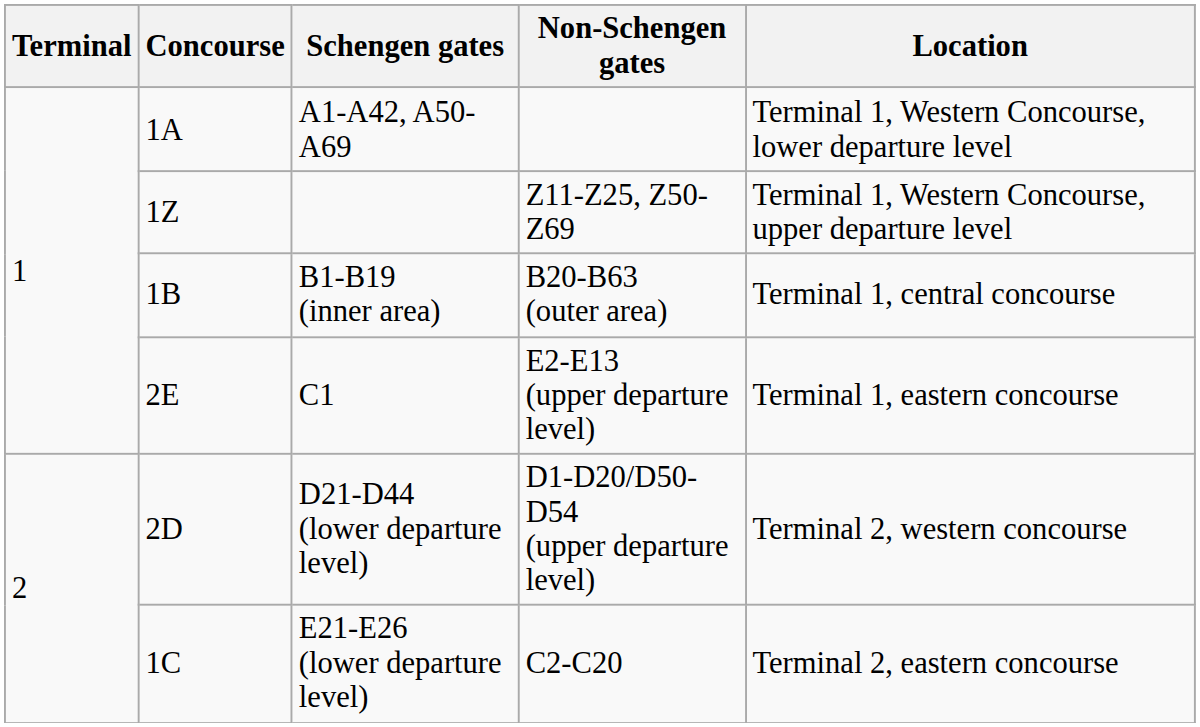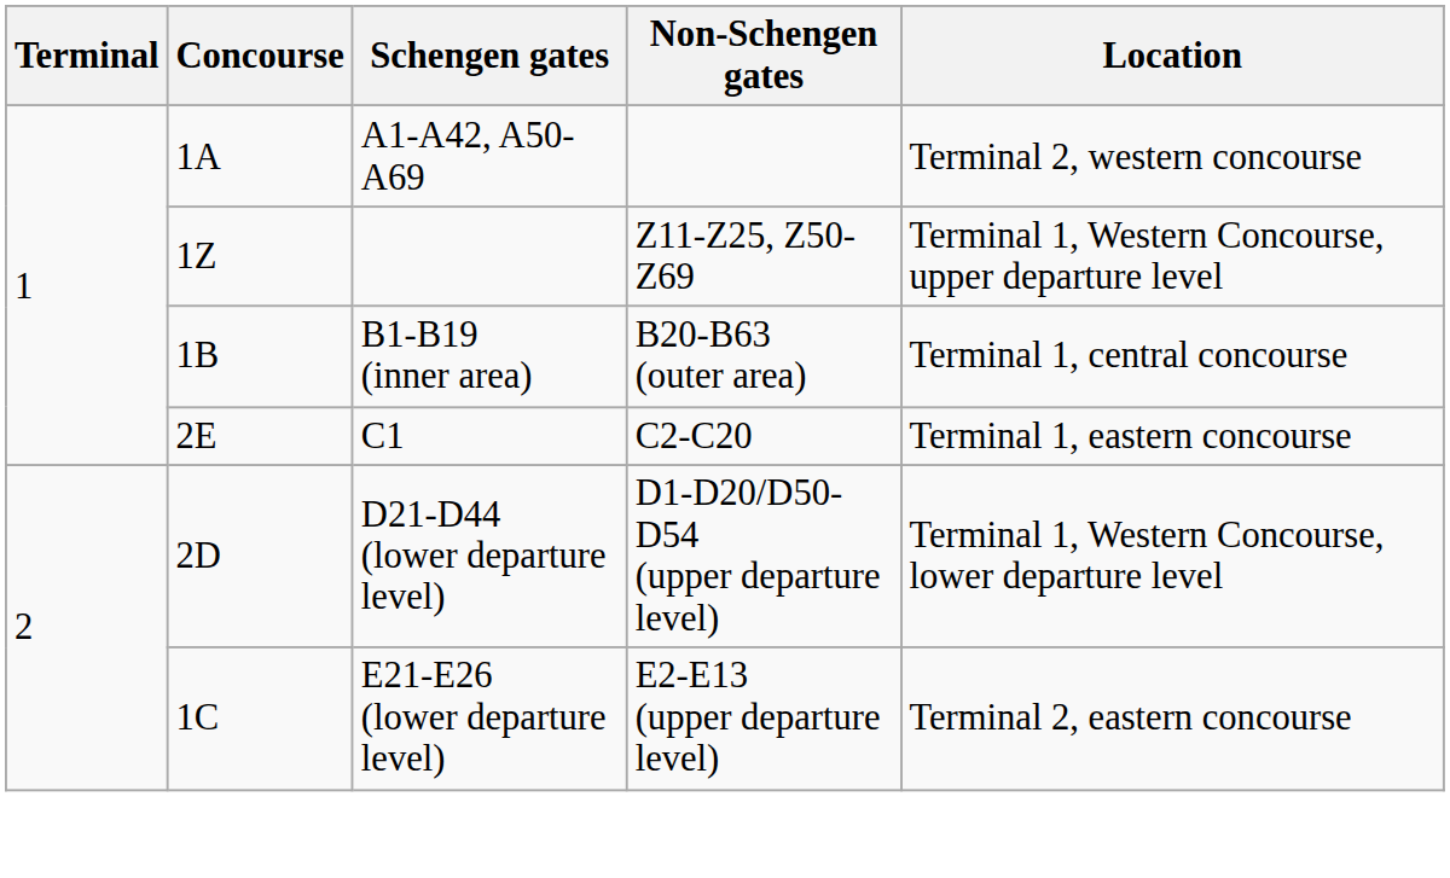A1-A42, A50-A69 | Location: Terminal 1, Western Concourse, lower departure level -> Terminal 2, western concourse
C1 | Non-Schengen gates: E2-E13 (upper departure level) -> C2-C20
D21-D44 (lower departure level) | Location: Terminal 2, western concourse -> Terminal 1, Western Concourse, lower departure level
E21-E26 (lower departure level) | Non-Schengen gates: C2-C20 -> E2-E13 (upper departure level)
